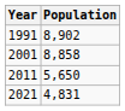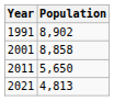2021 | Population: 4,831 -> 4,813
